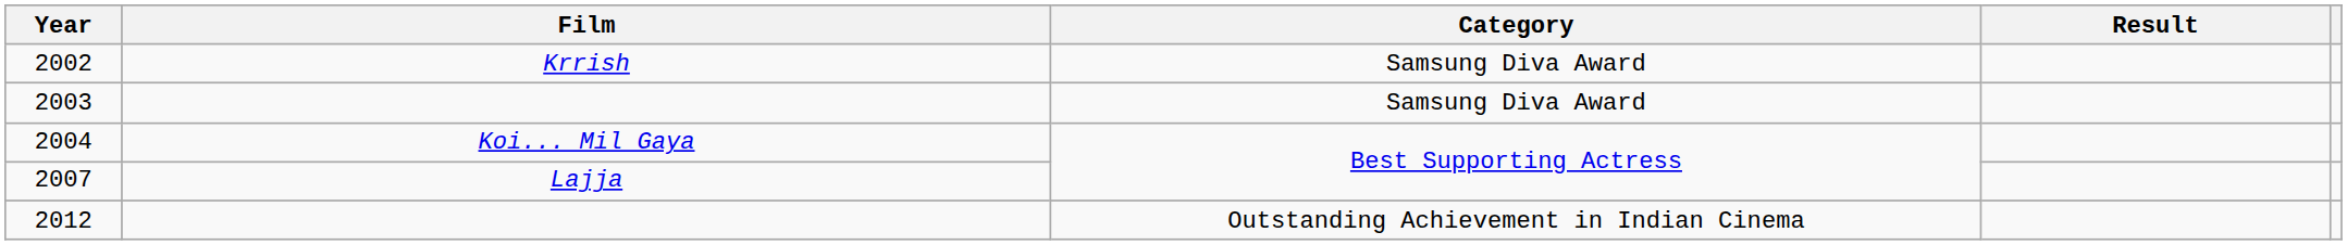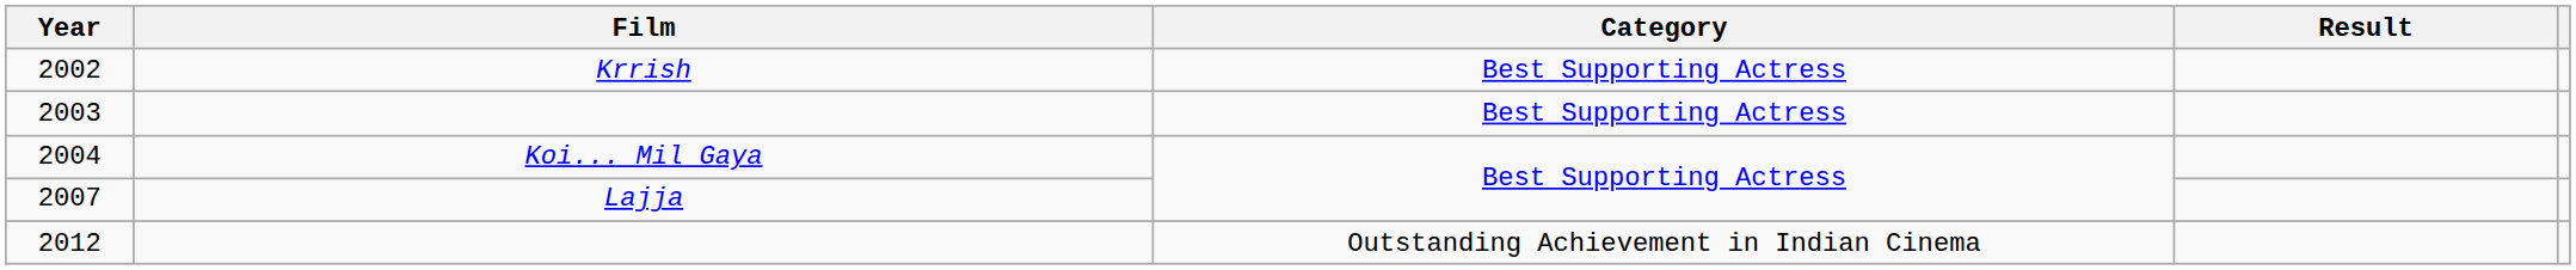2002 | Category: Samsung Diva Award -> Best Supporting Actress
2003 | Category: Samsung Diva Award -> Best Supporting Actress
